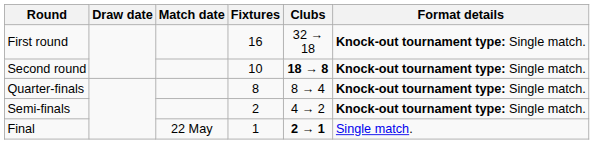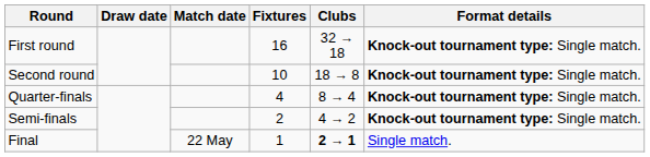Second round | Clubs: bold -> normal
Quarter-finals | Fixtures: 8 -> 4
